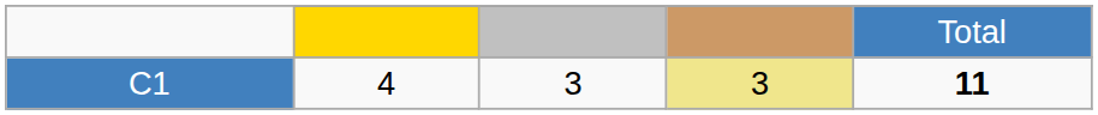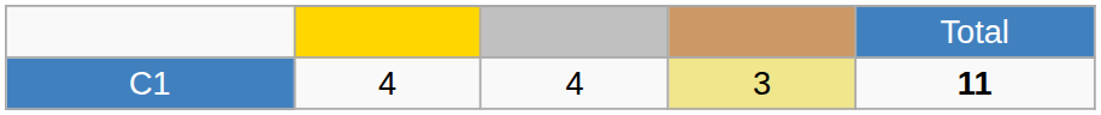C1 | column 3: 3 -> 4
